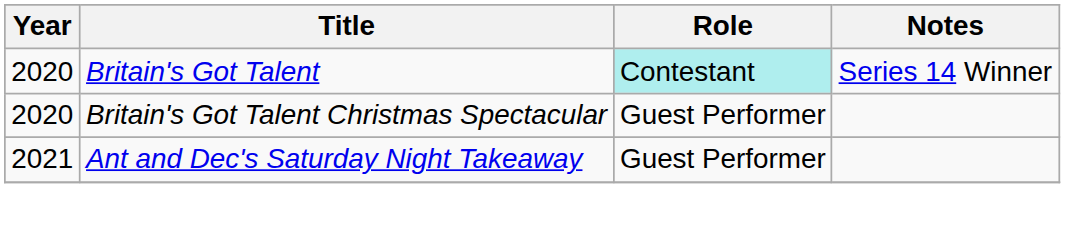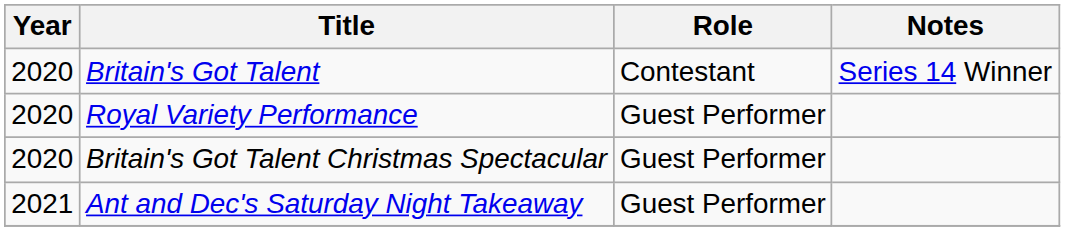Britain's Got Talent | Role: paleturquoise background -> no background
+ row: 2020 | Royal Variety Performance | Guest Performer
